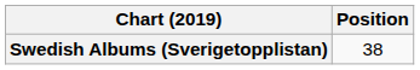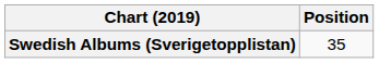Swedish Albums (Sverigetopplistan) | Position: 38 -> 35
